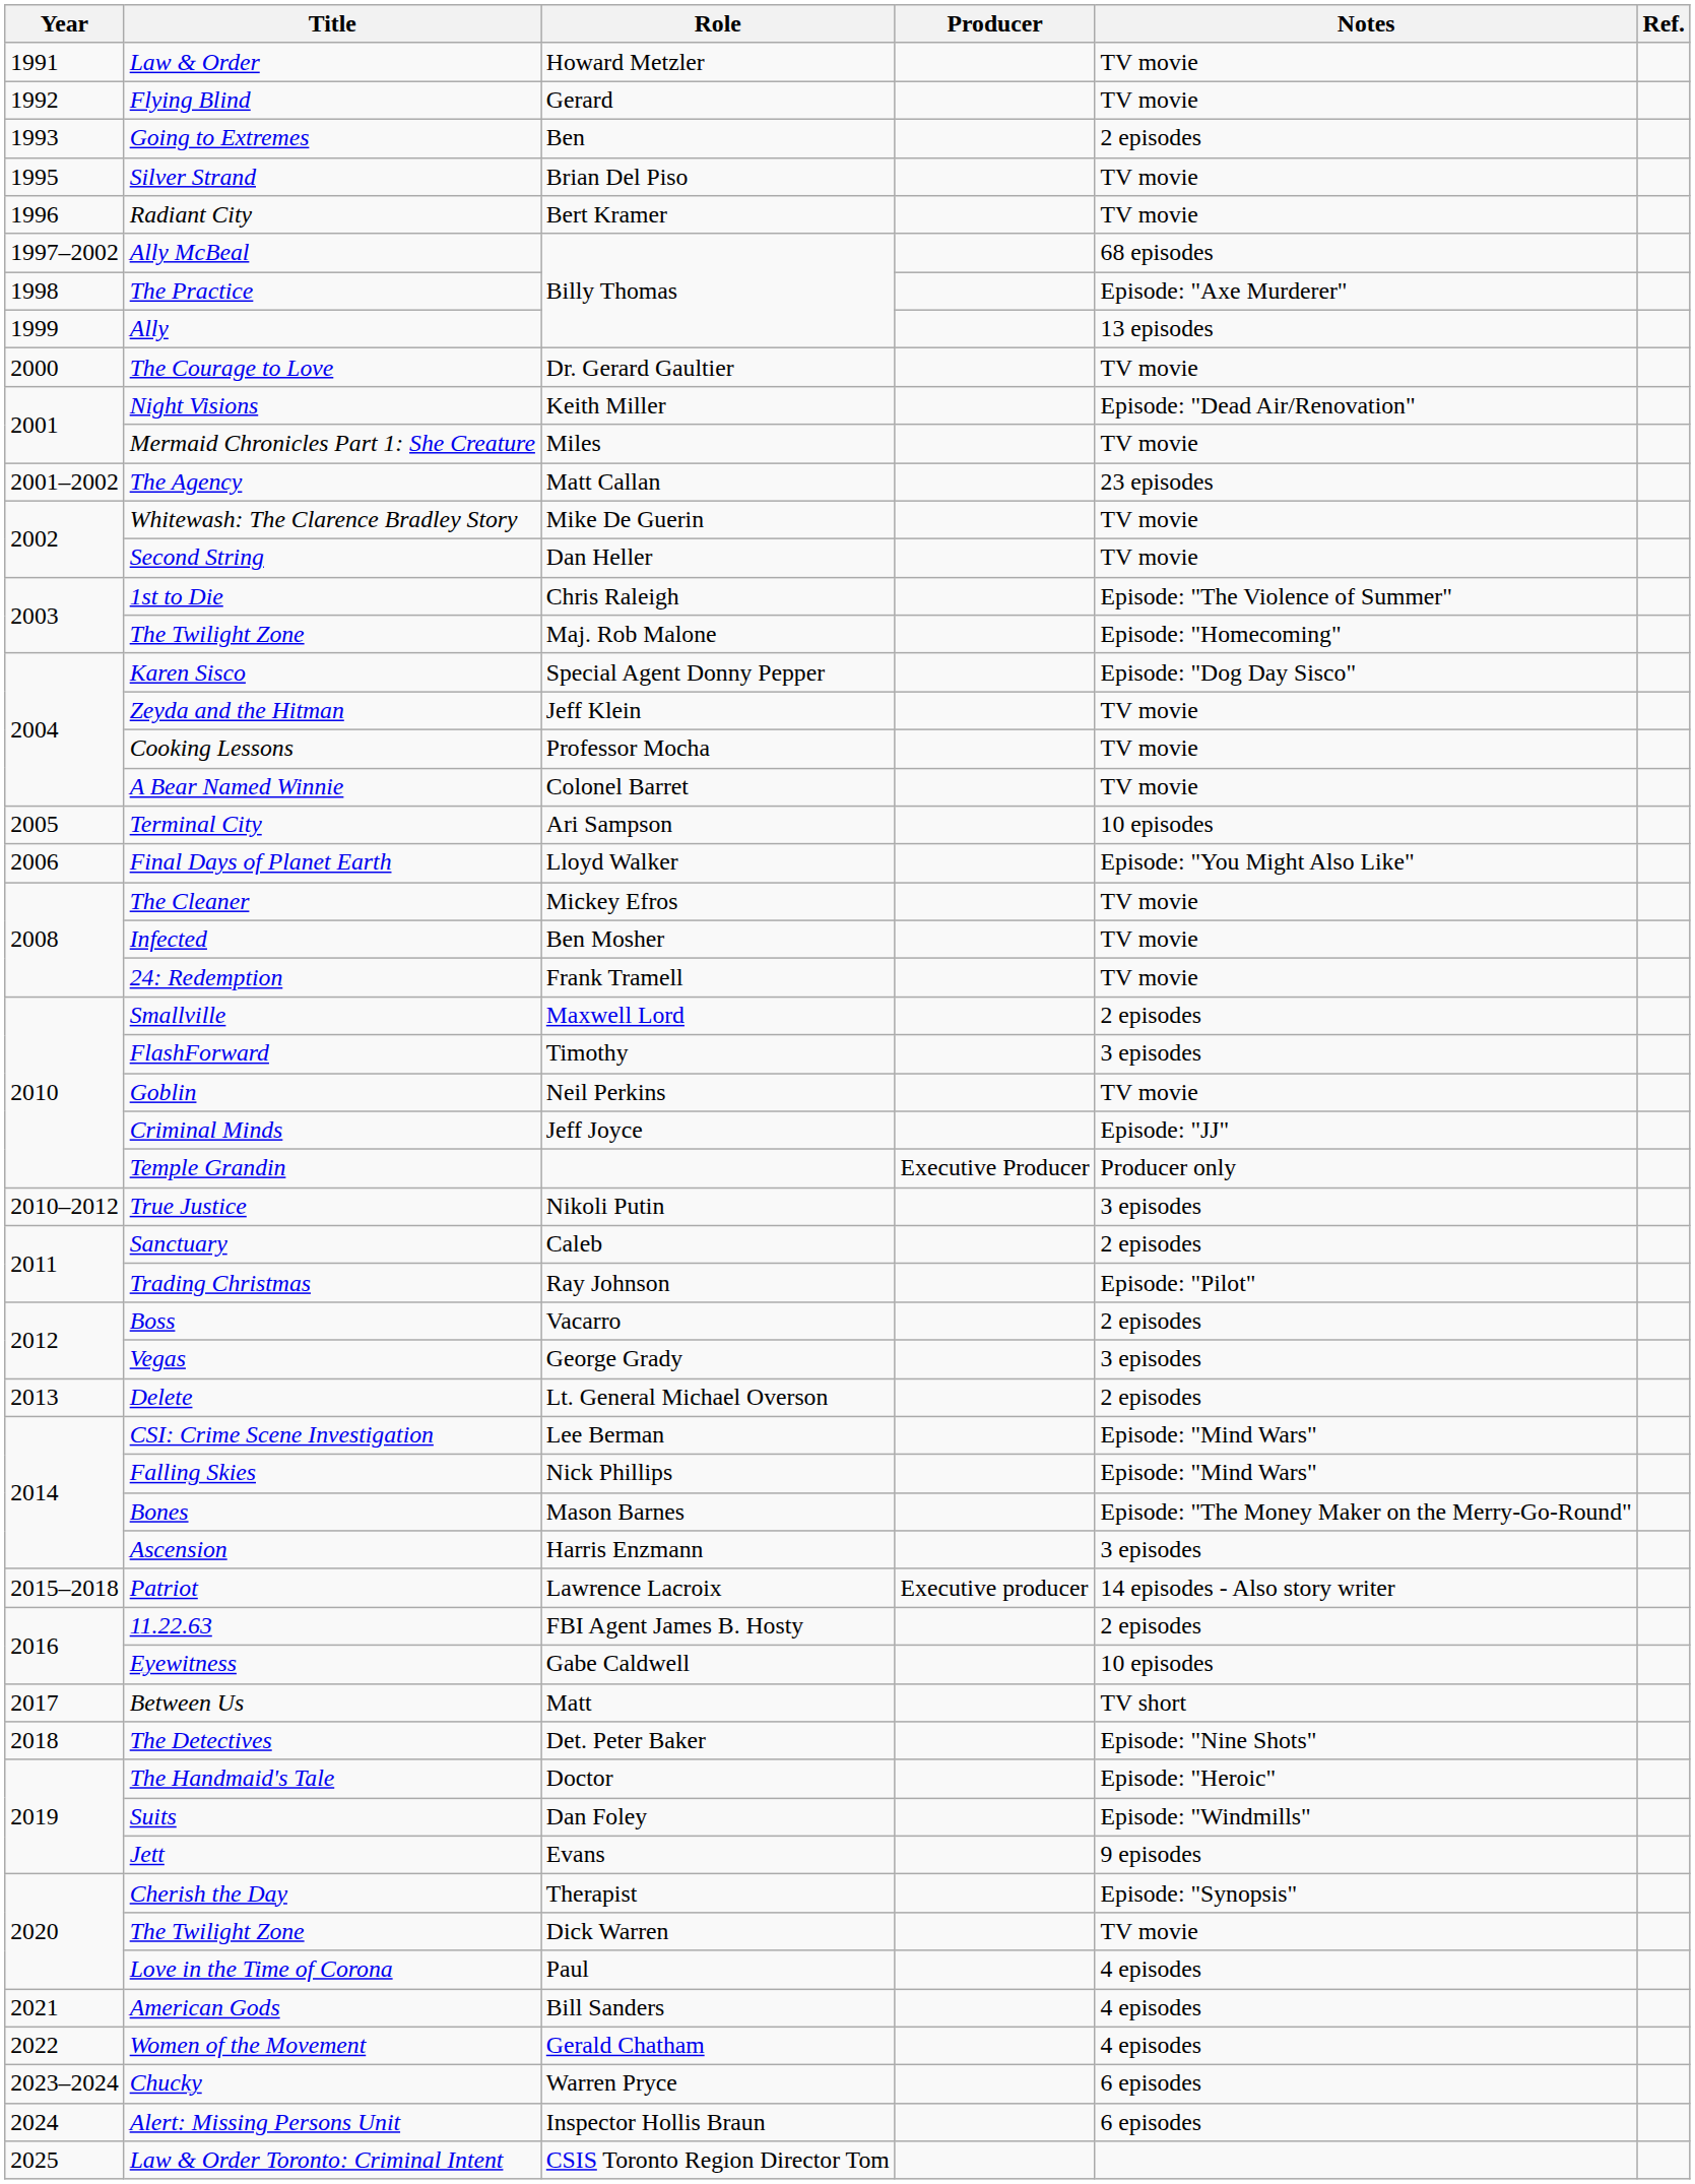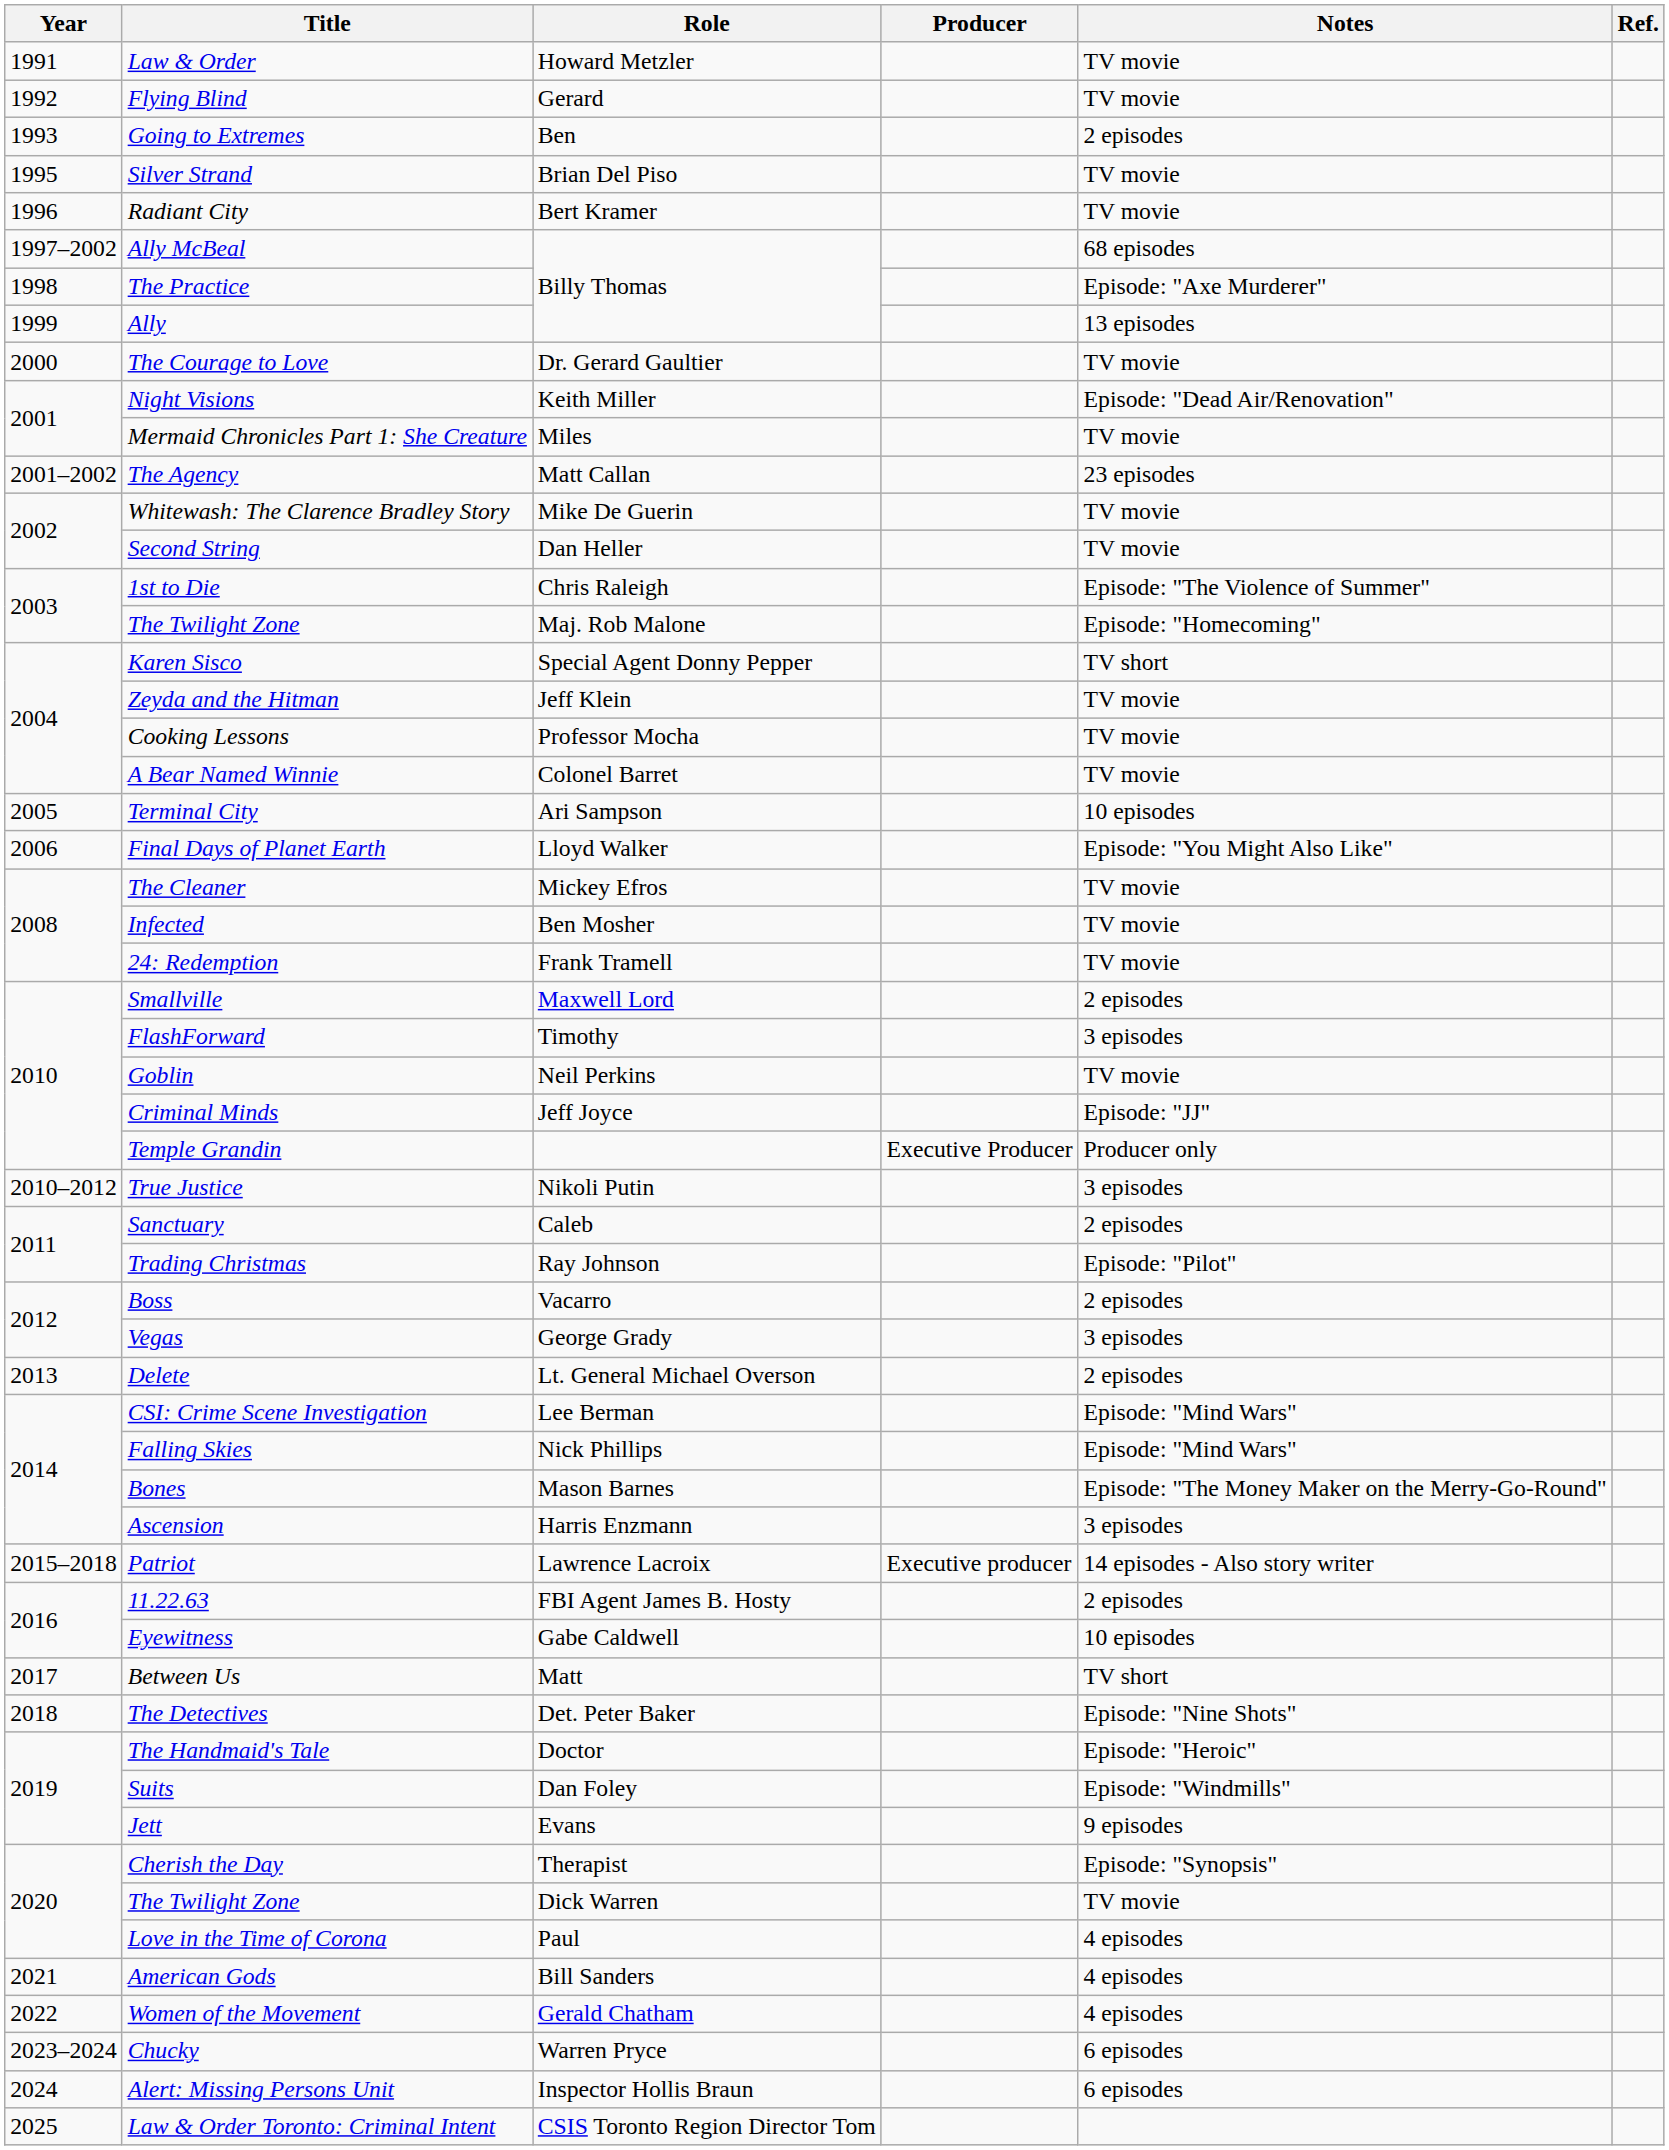Karen Sisco | Notes: Episode: "Dog Day Sisco" -> TV short
